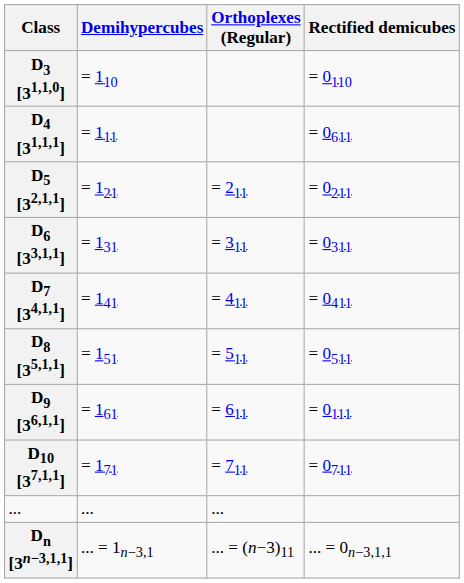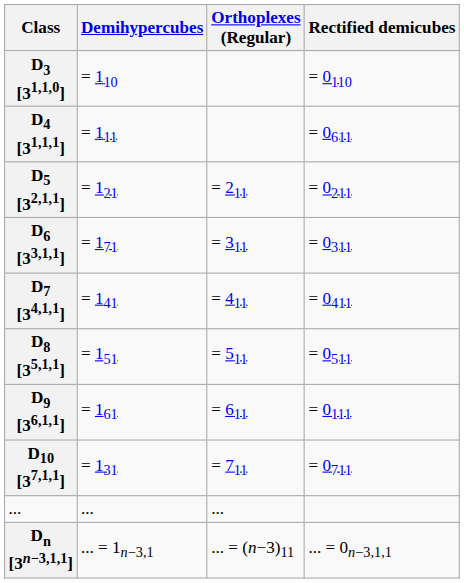D6 [33,1,1] | Demihypercubes: = 131 -> = 171
D10 [37,1,1] | Demihypercubes: = 171 -> = 131
